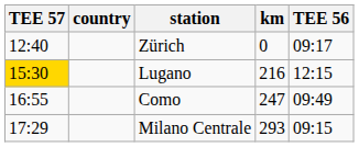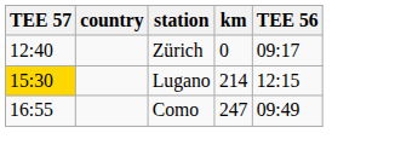Lugano | km: 216 -> 214
- row: 17:29 | Milano Centrale | 293 | 09:15
